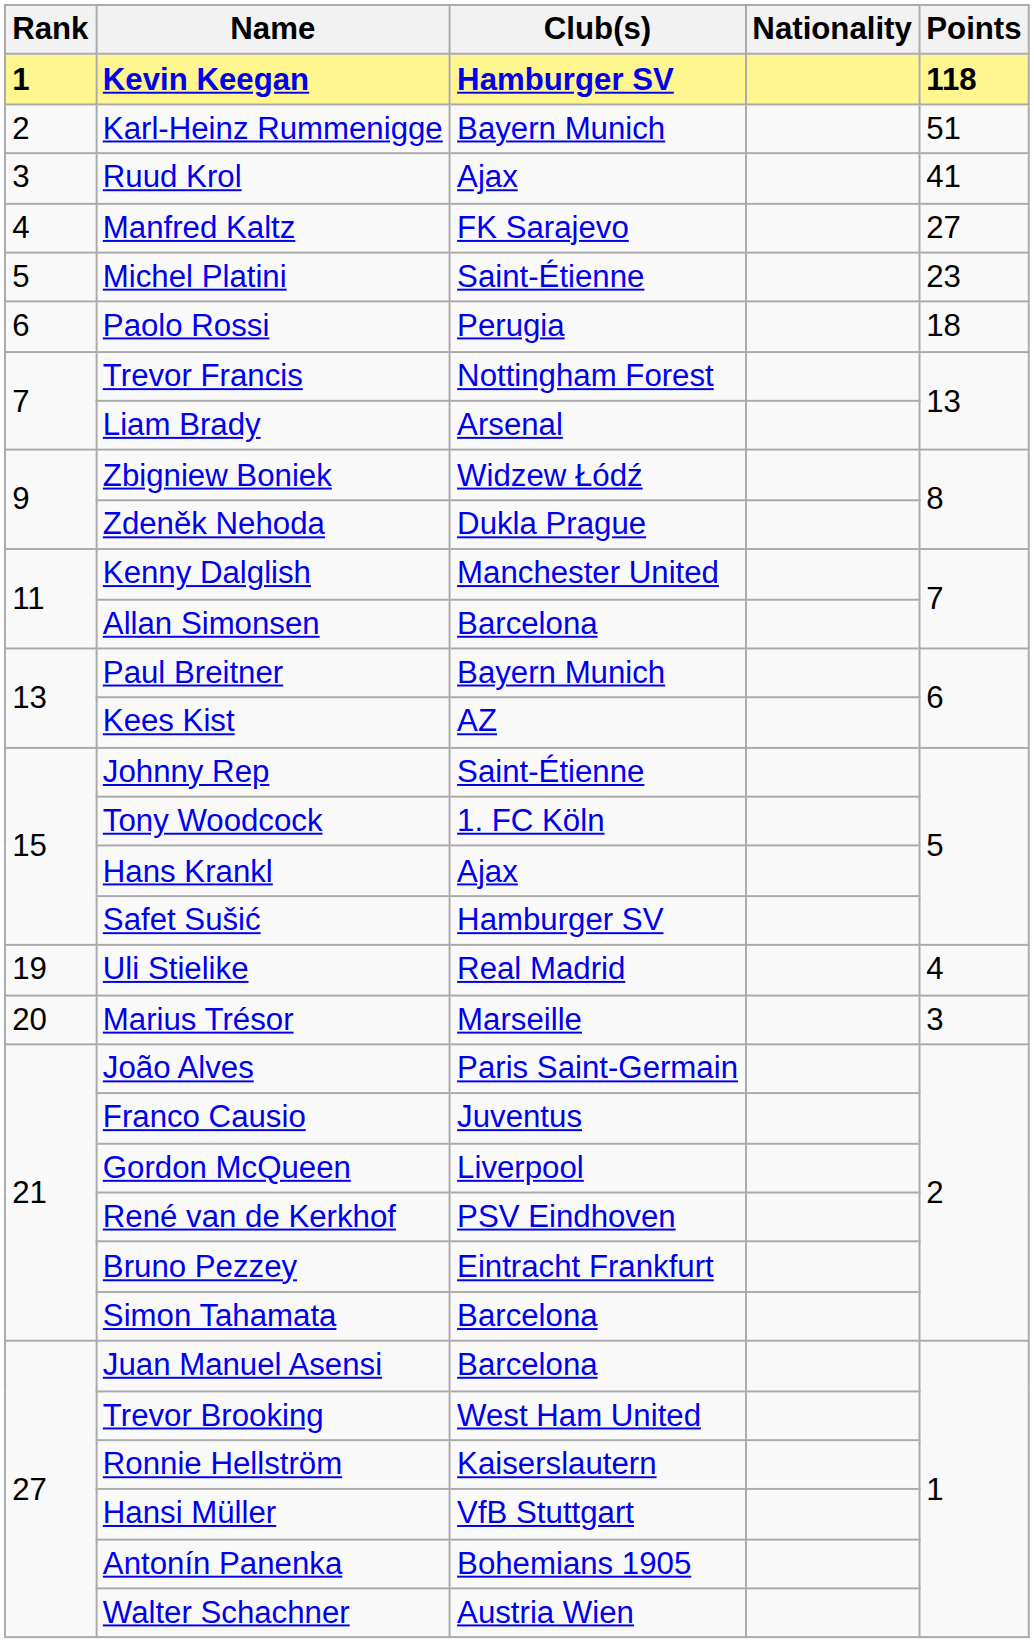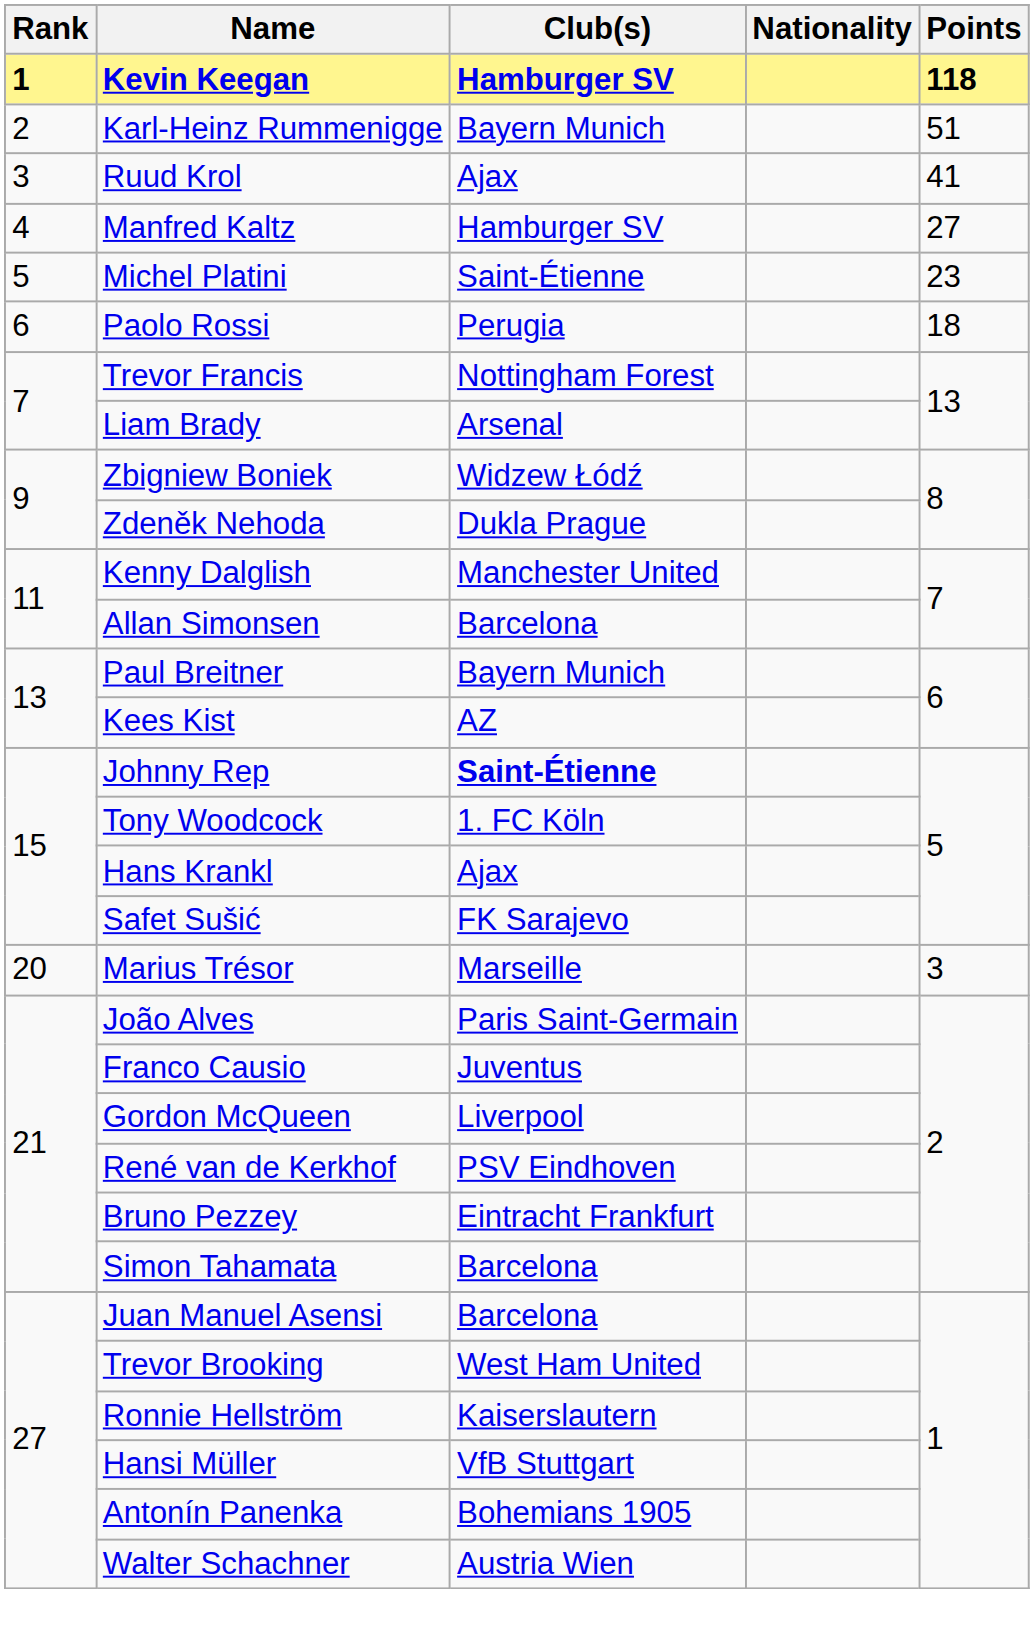Manfred Kaltz | Club(s): FK Sarajevo -> Hamburger SV
Johnny Rep | Club(s): normal -> bold
Safet Sušić | Club(s): Hamburger SV -> FK Sarajevo
- row: 19 | Uli Stielike | Real Madrid | 4
